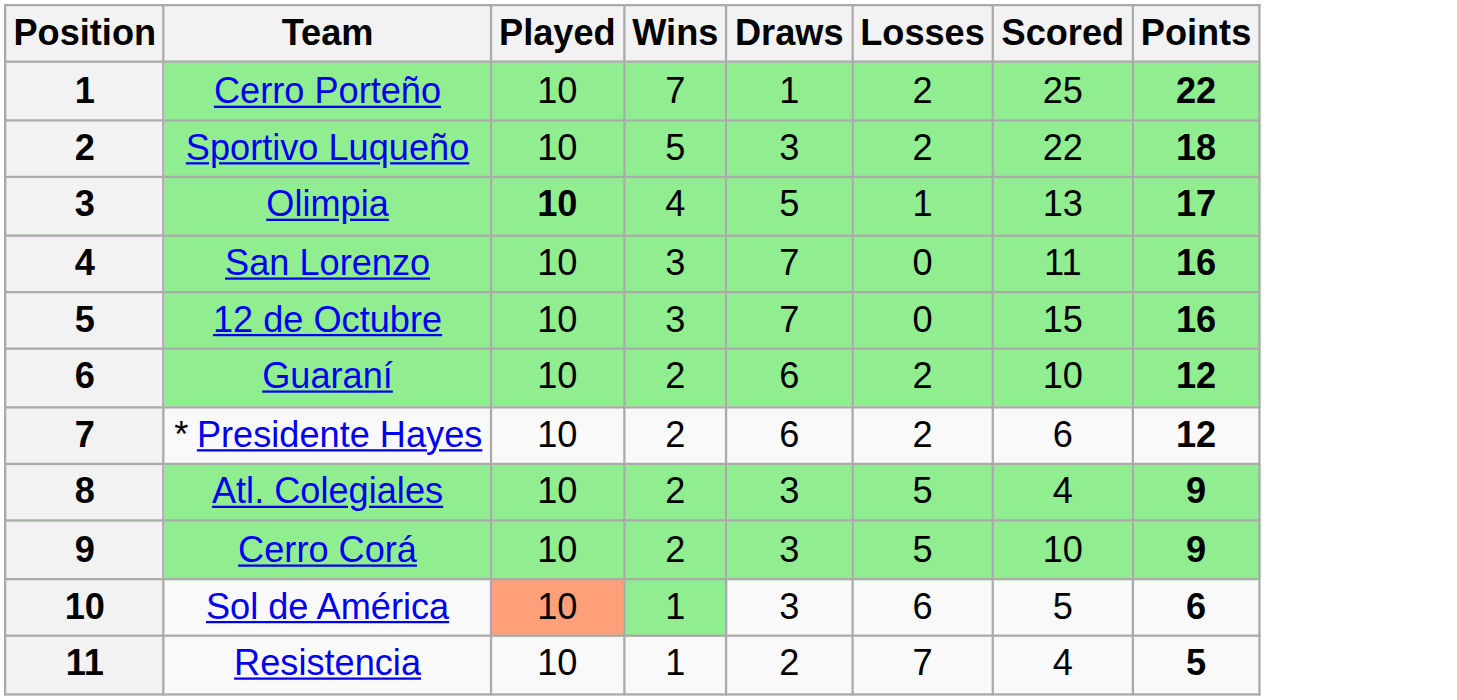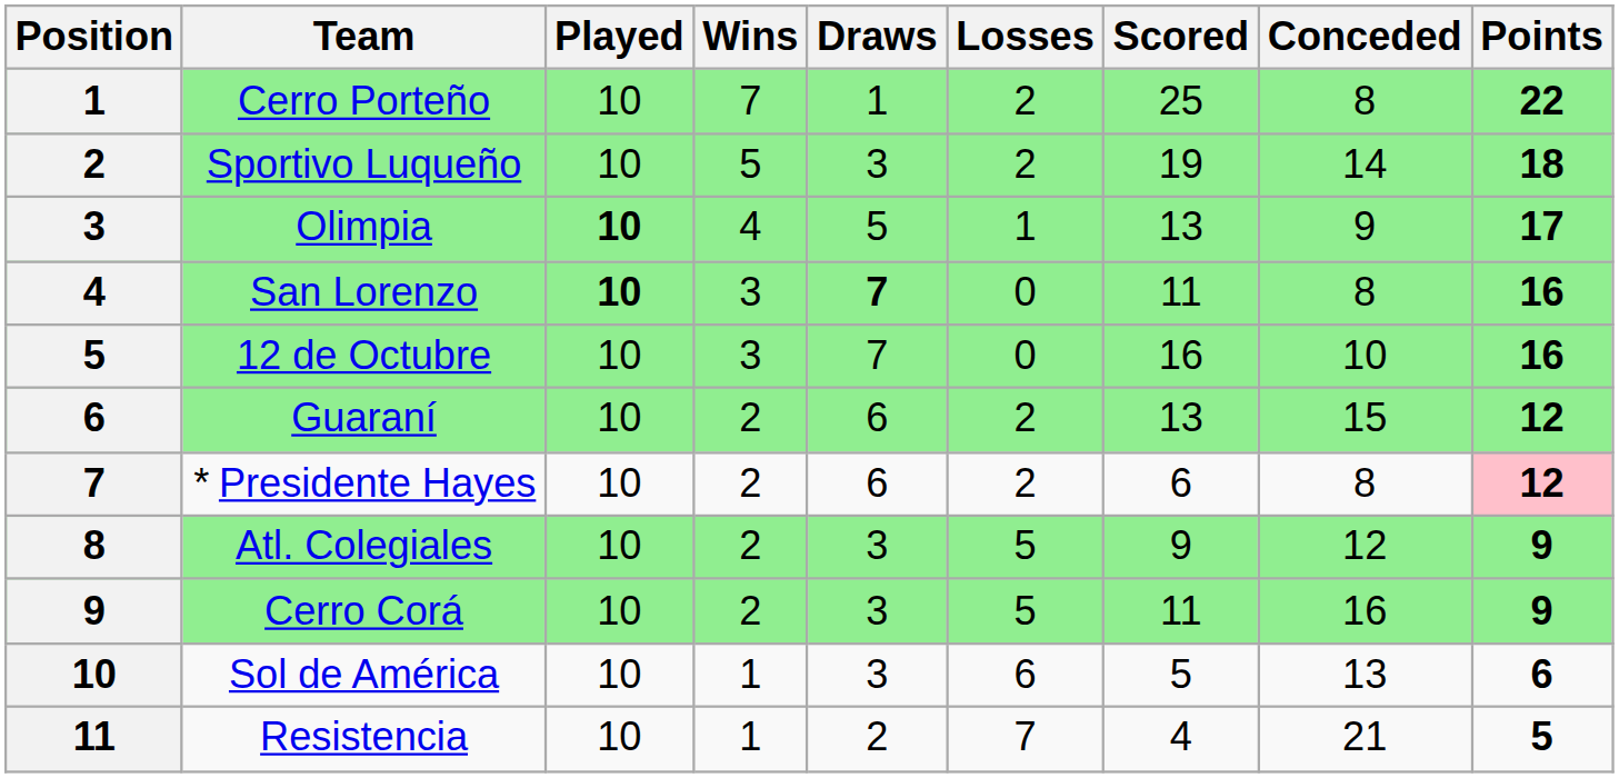+ column: Conceded | 8 | 14 | 9 | 8 | 10 | 15 | 8 | 12 | 16 | 13 | 21
Sportivo Luqueño | Scored: 22 -> 19
San Lorenzo | Played: normal -> bold
San Lorenzo | Draws: normal -> bold
12 de Octubre | Scored: 15 -> 16
Guaraní | Scored: 10 -> 13
* Presidente Hayes | Points: no background -> pink background
Atl. Colegiales | Scored: 4 -> 9
Cerro Corá | Scored: 10 -> 11
Sol de América | Played: lightsalmon background -> no background
Sol de América | Wins: lightgreen background -> no background
